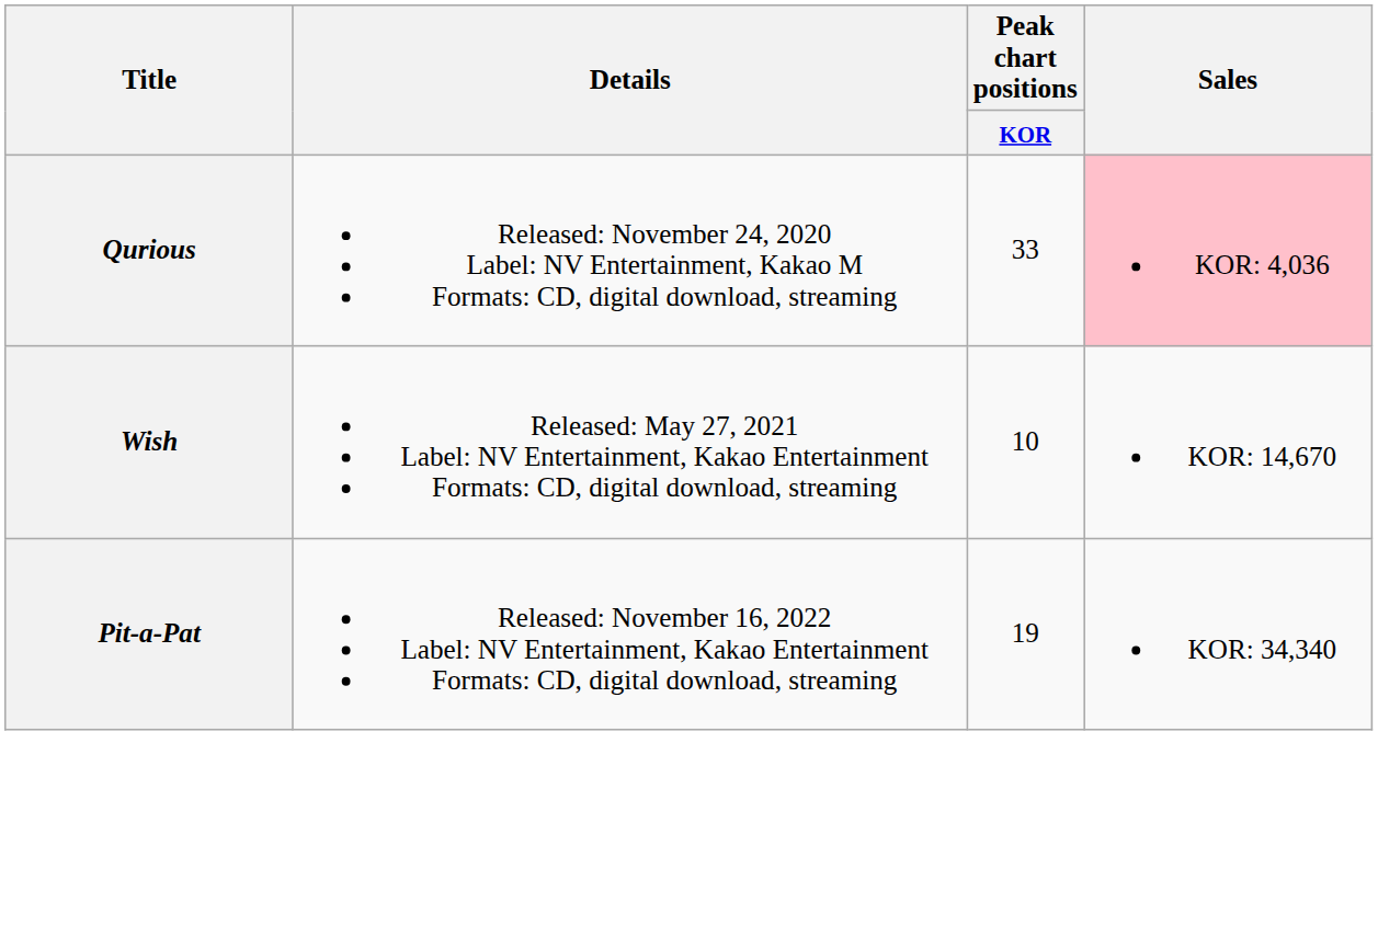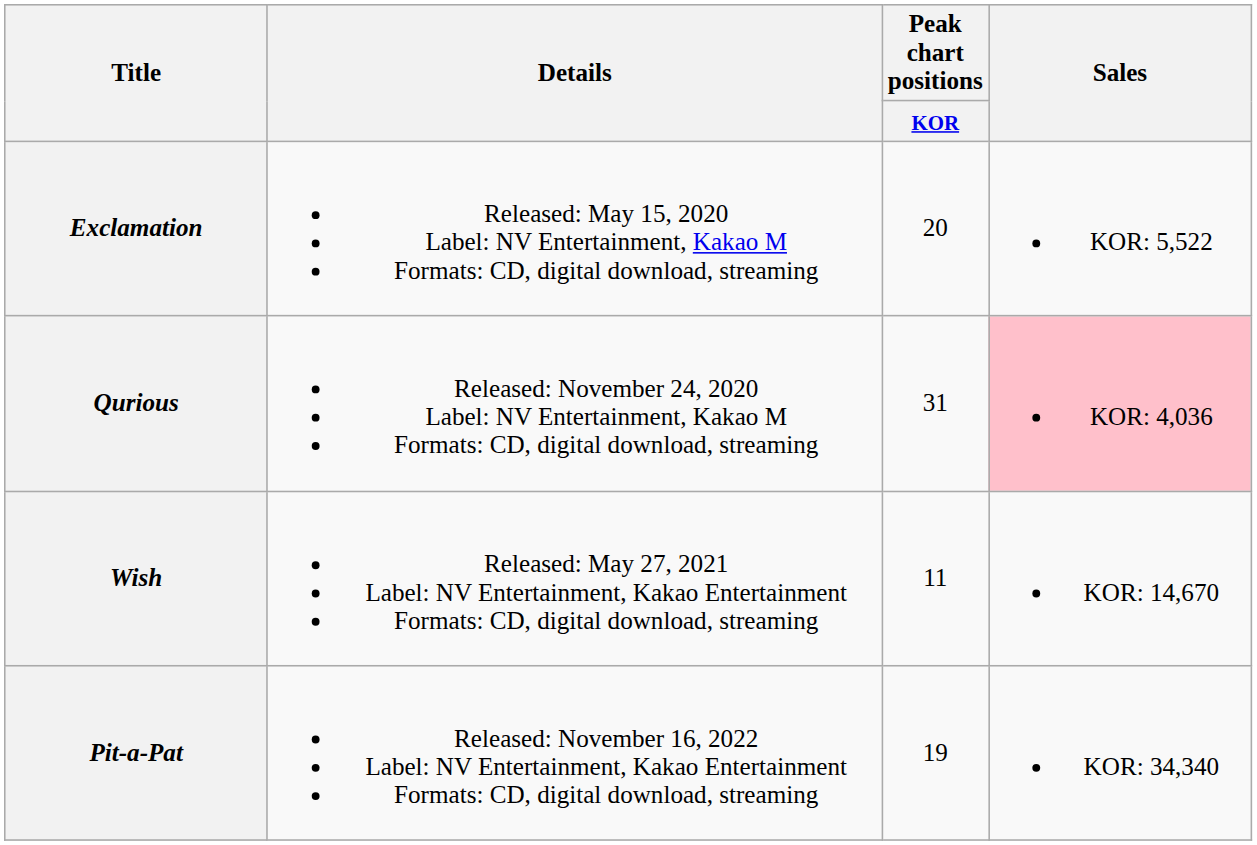+ row: Exclamation | Released: May 15, 2020 Label: NV Entertainment, Kakao M Formats: CD, digital download, streaming | 20 | KOR: 5,522
Qurious | Peak chart positions / KOR: 33 -> 31
Wish | Peak chart positions / KOR: 10 -> 11
